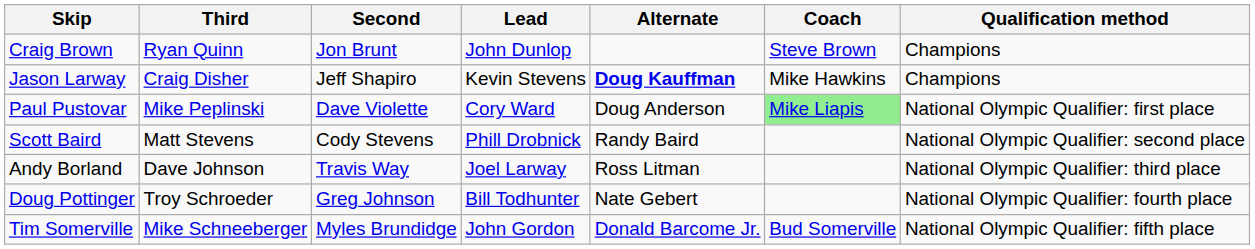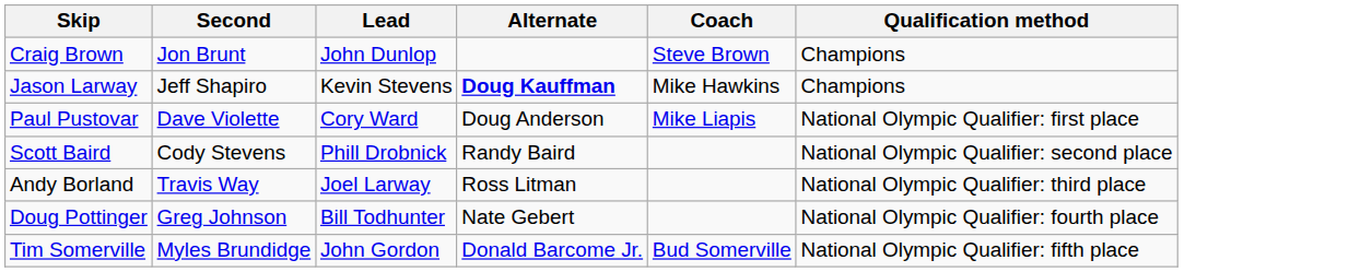- column: Third | Ryan Quinn | Craig Disher | Mike Peplinski | Matt Stevens | Dave Johnson | Troy Schroeder | Mike Schneeberger
Paul Pustovar | Coach: lightgreen background -> no background
